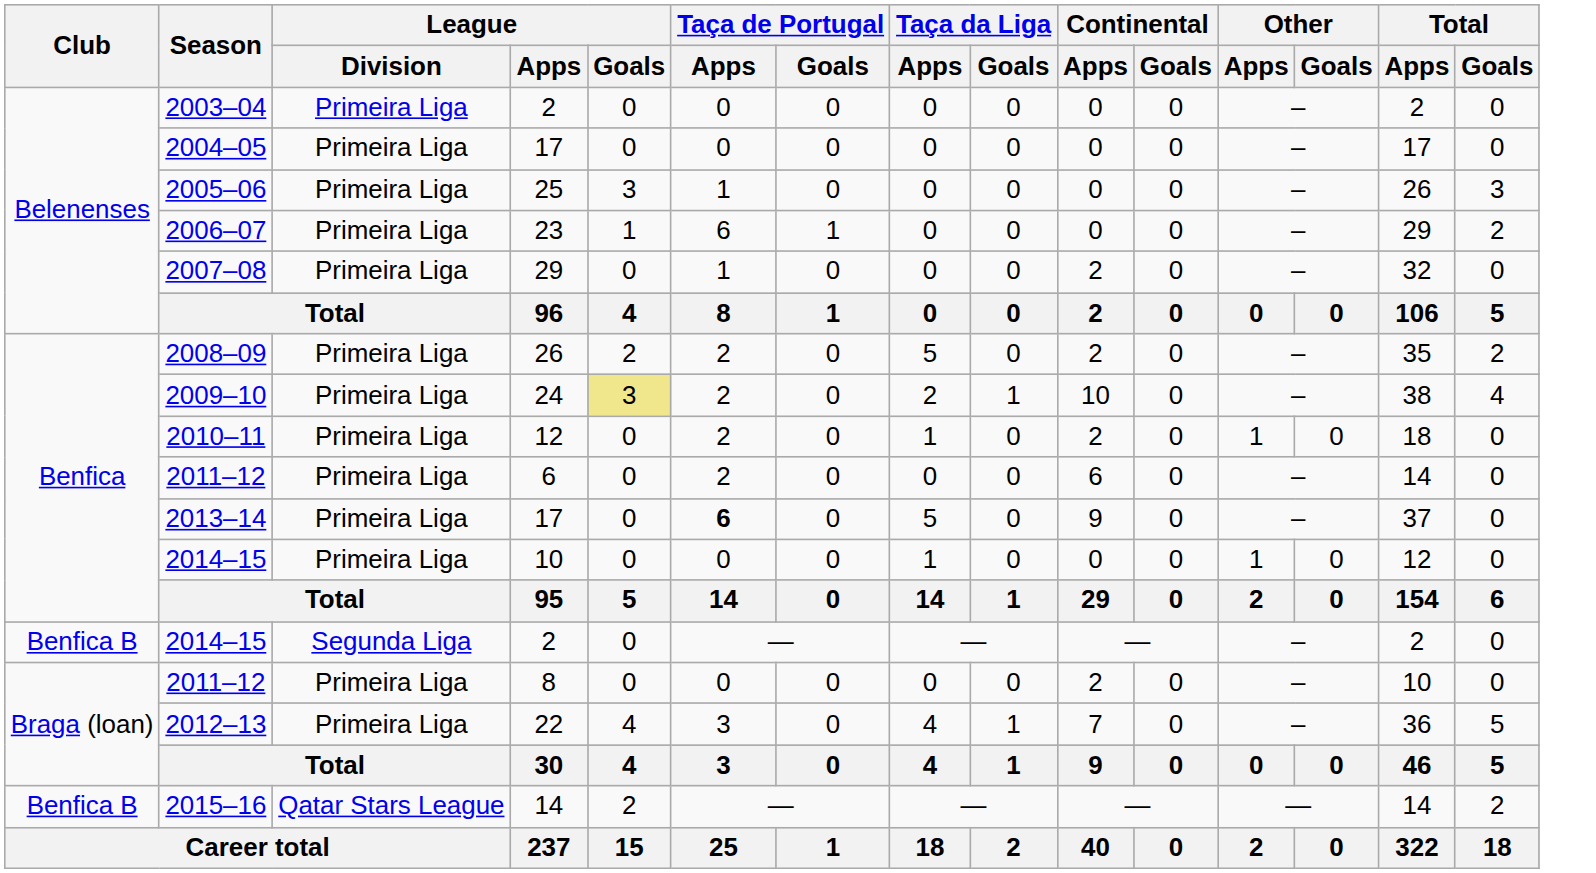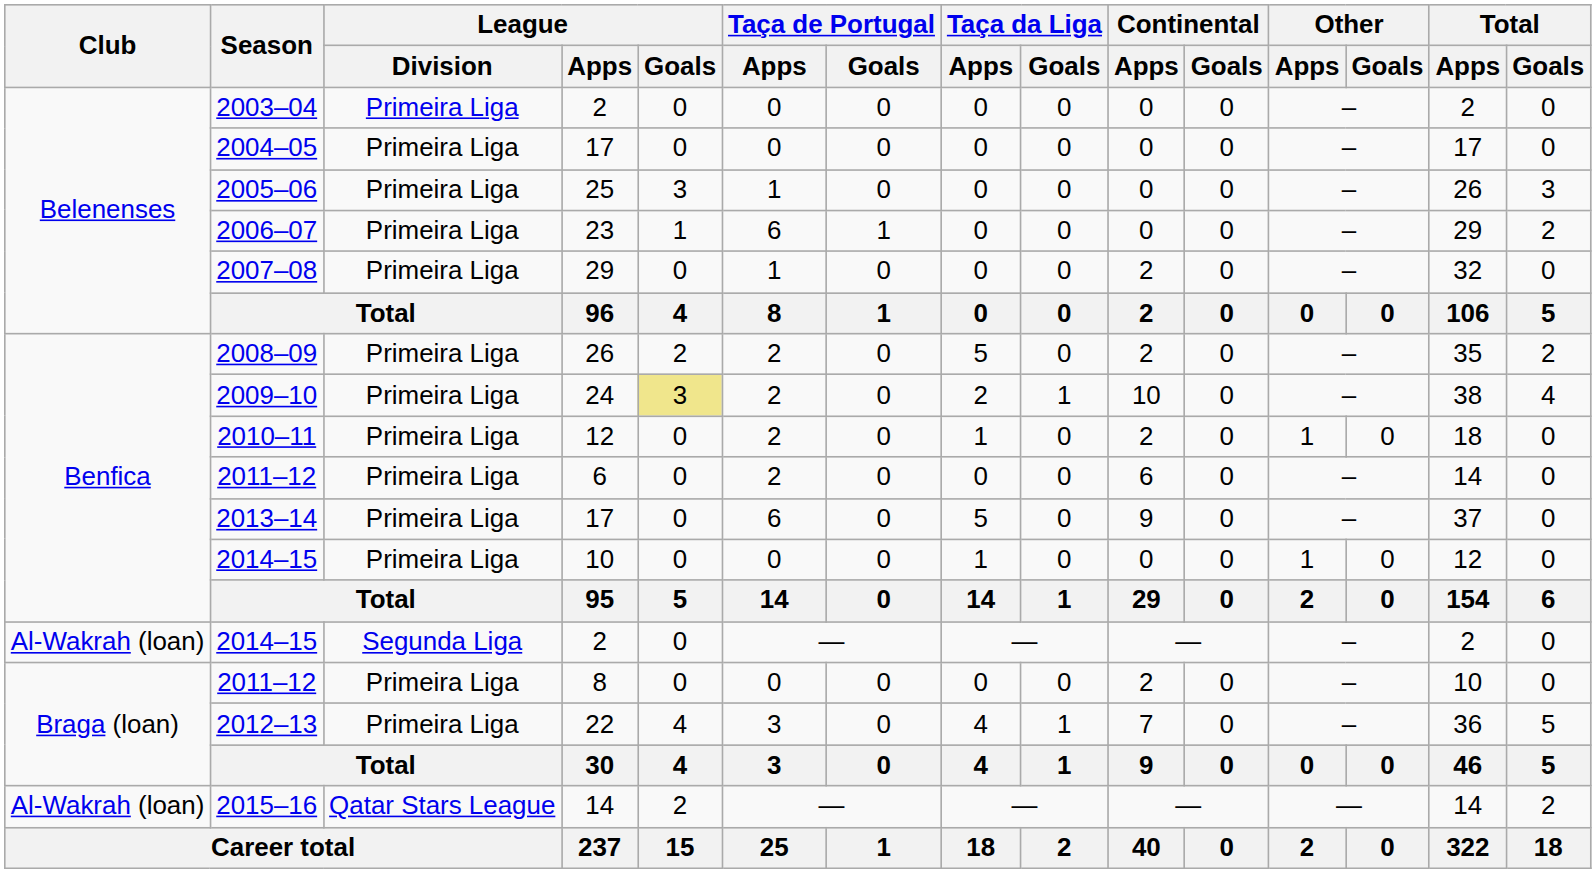2013–14 | Taça de Portugal / Apps: bold -> normal
2014–15 / 2 | Club: Benfica B -> Al-Wakrah (loan)
2015–16 | Club: Benfica B -> Al-Wakrah (loan)
